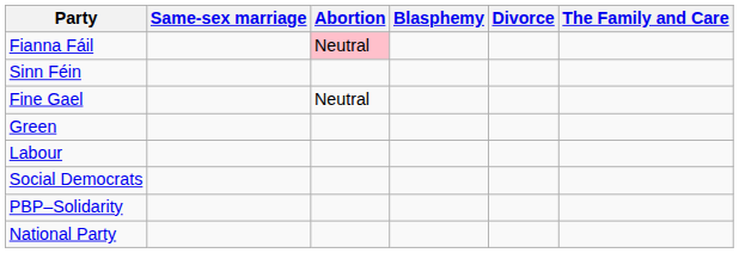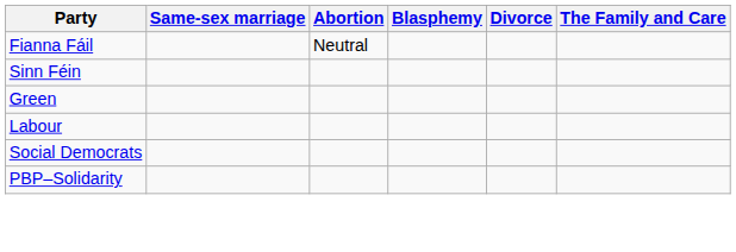Fianna Fáil | Abortion: pink background -> no background
- row: Fine Gael | Neutral
- row: National Party
